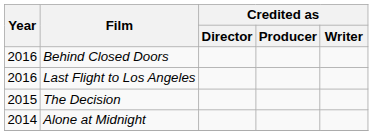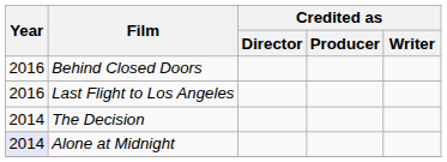The Decision | Year: 2015 -> 2014
Alone at Midnight | Year: no background -> lavender background
